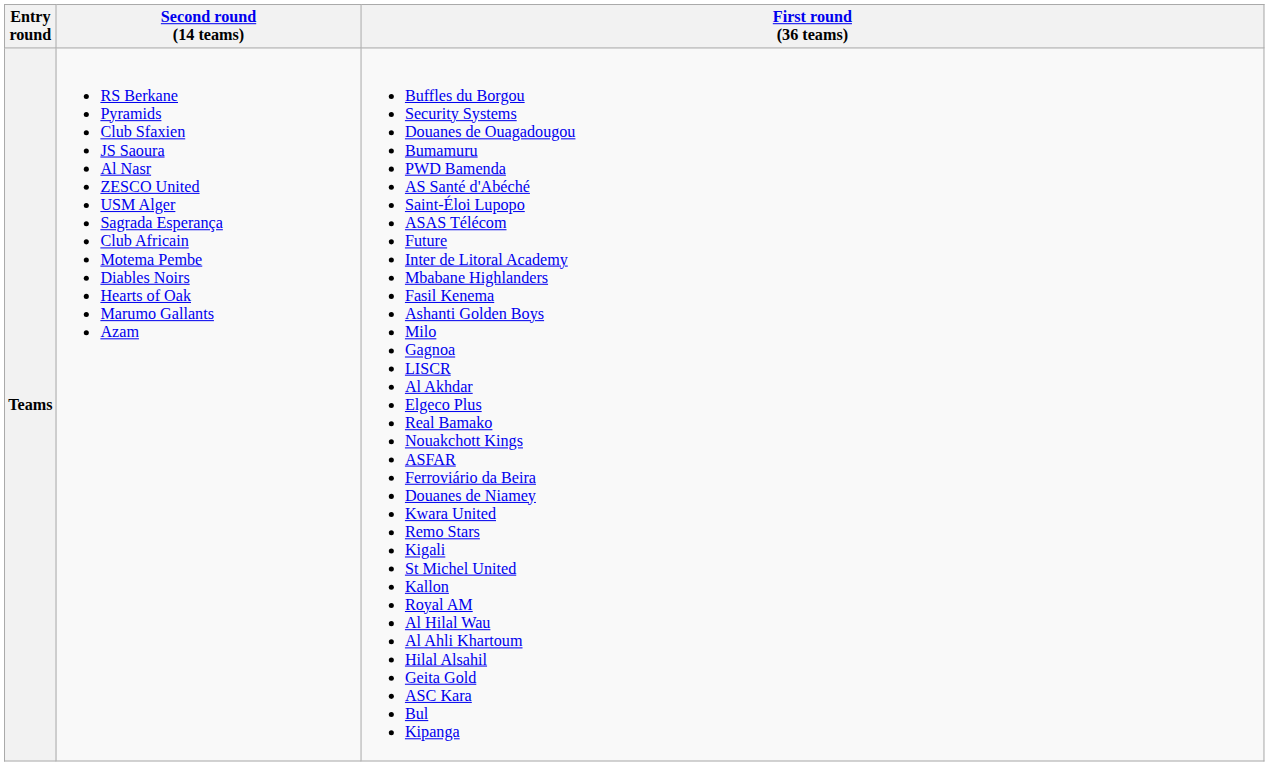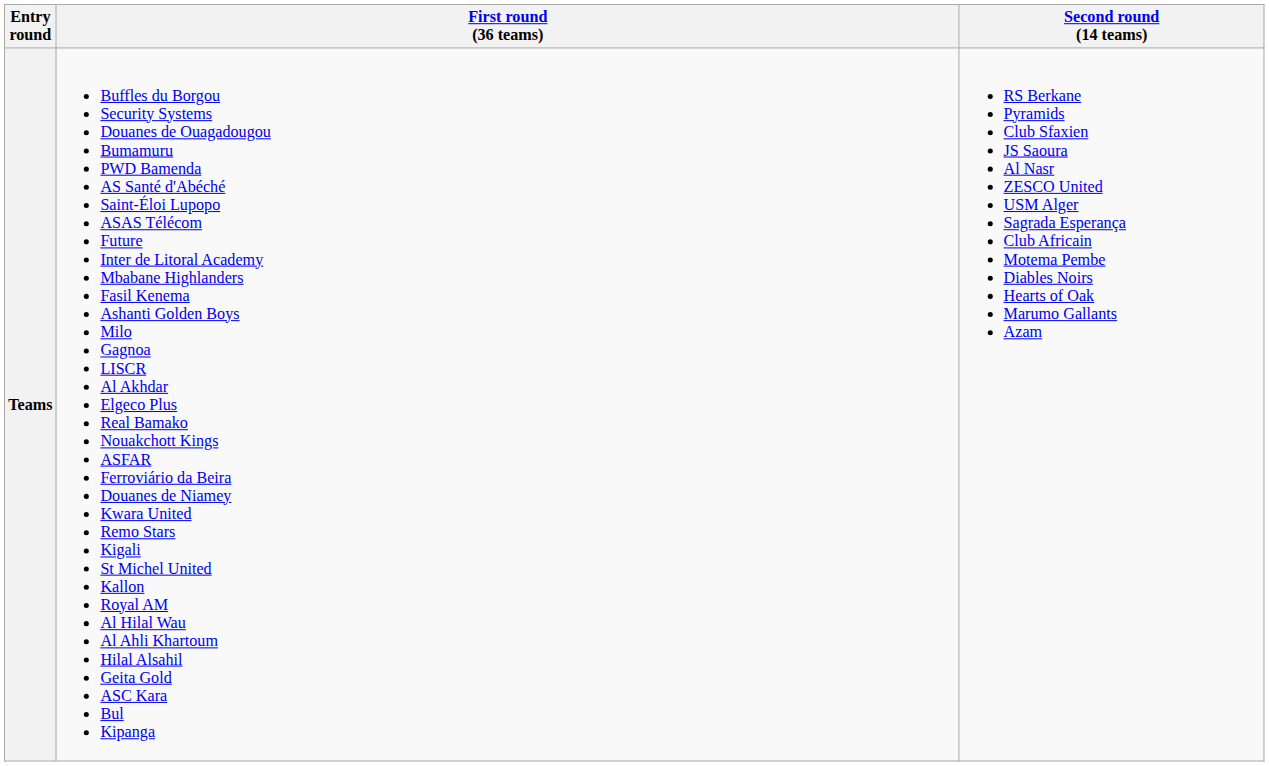columns swapped: Second round (14 teams) <-> First round (36 teams)
